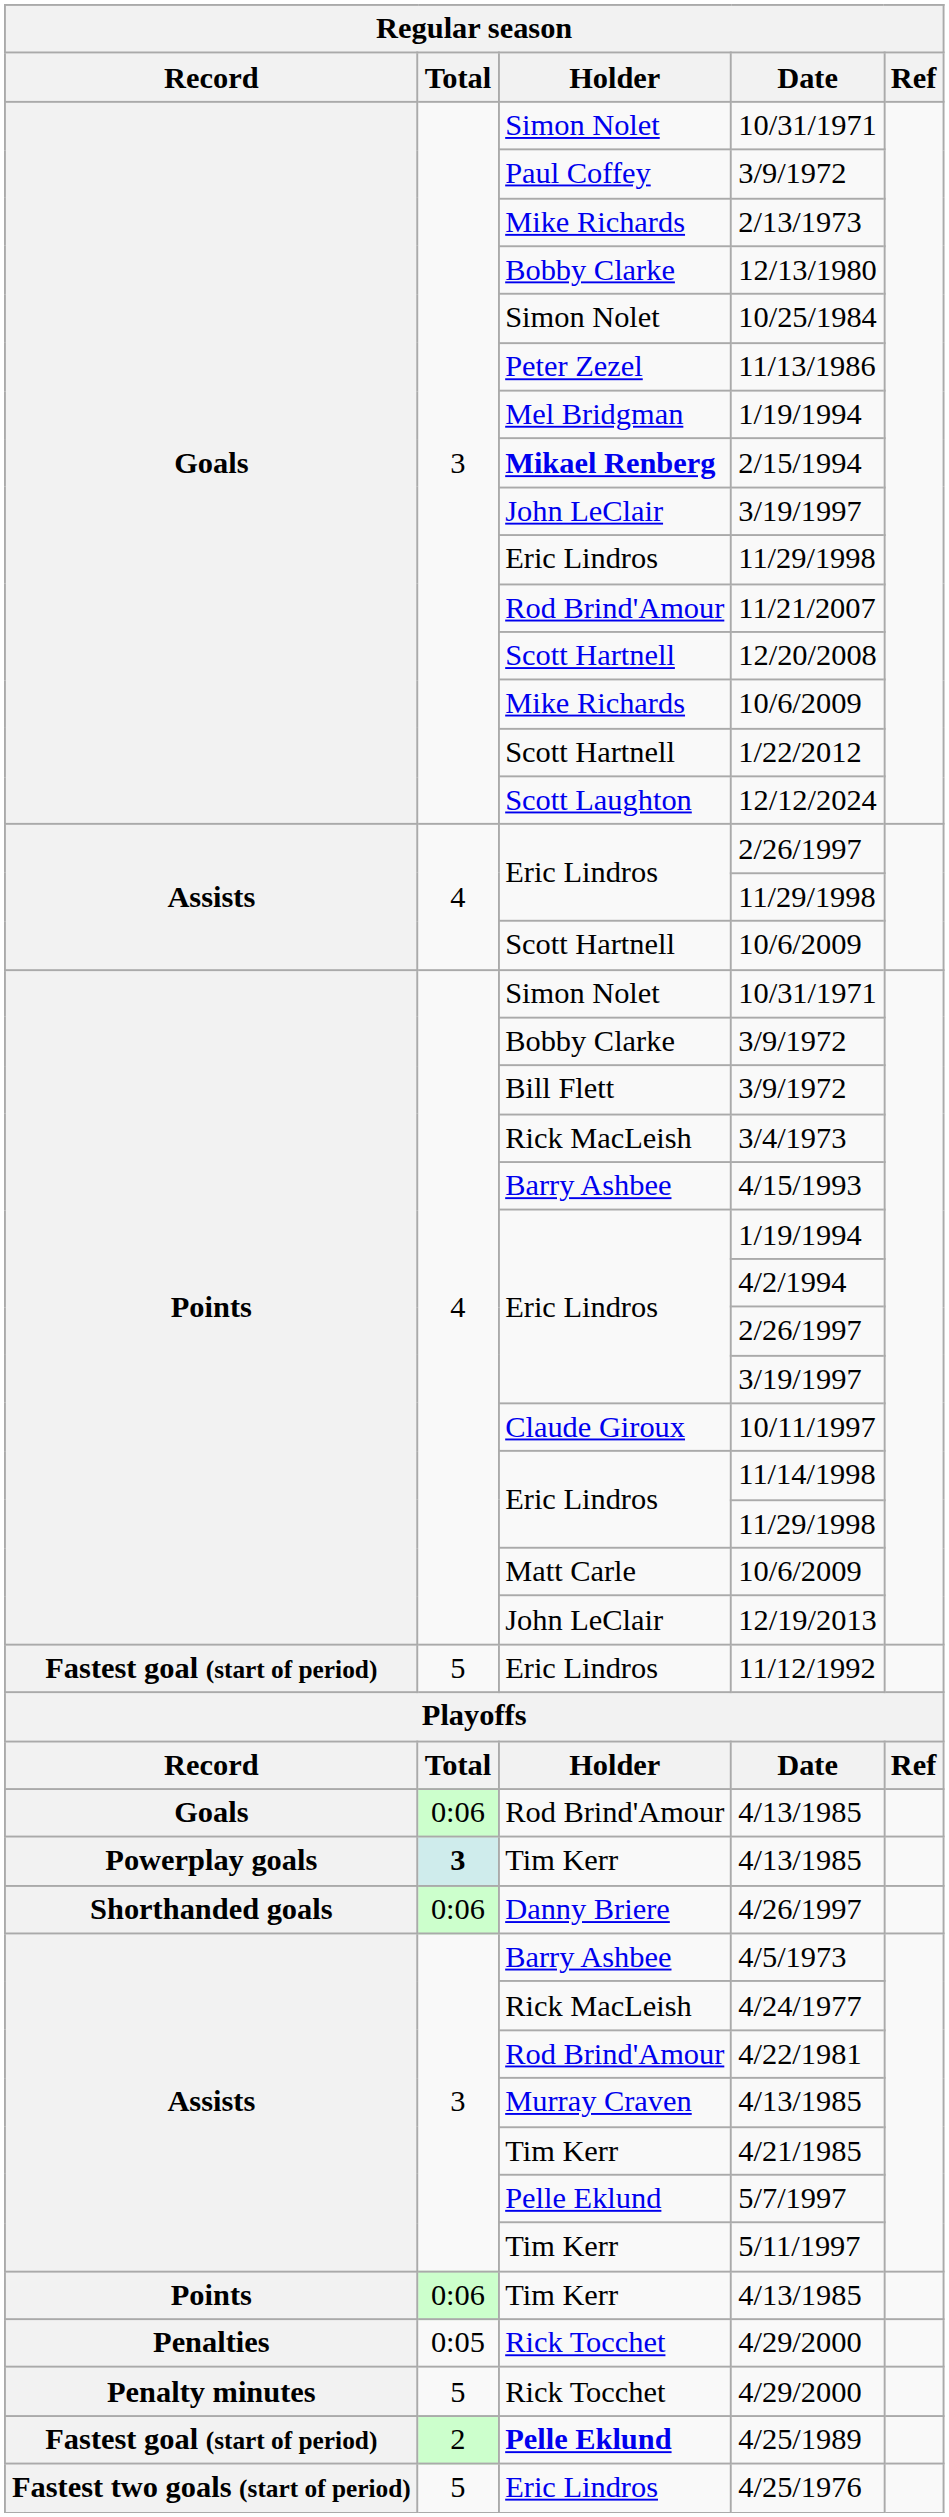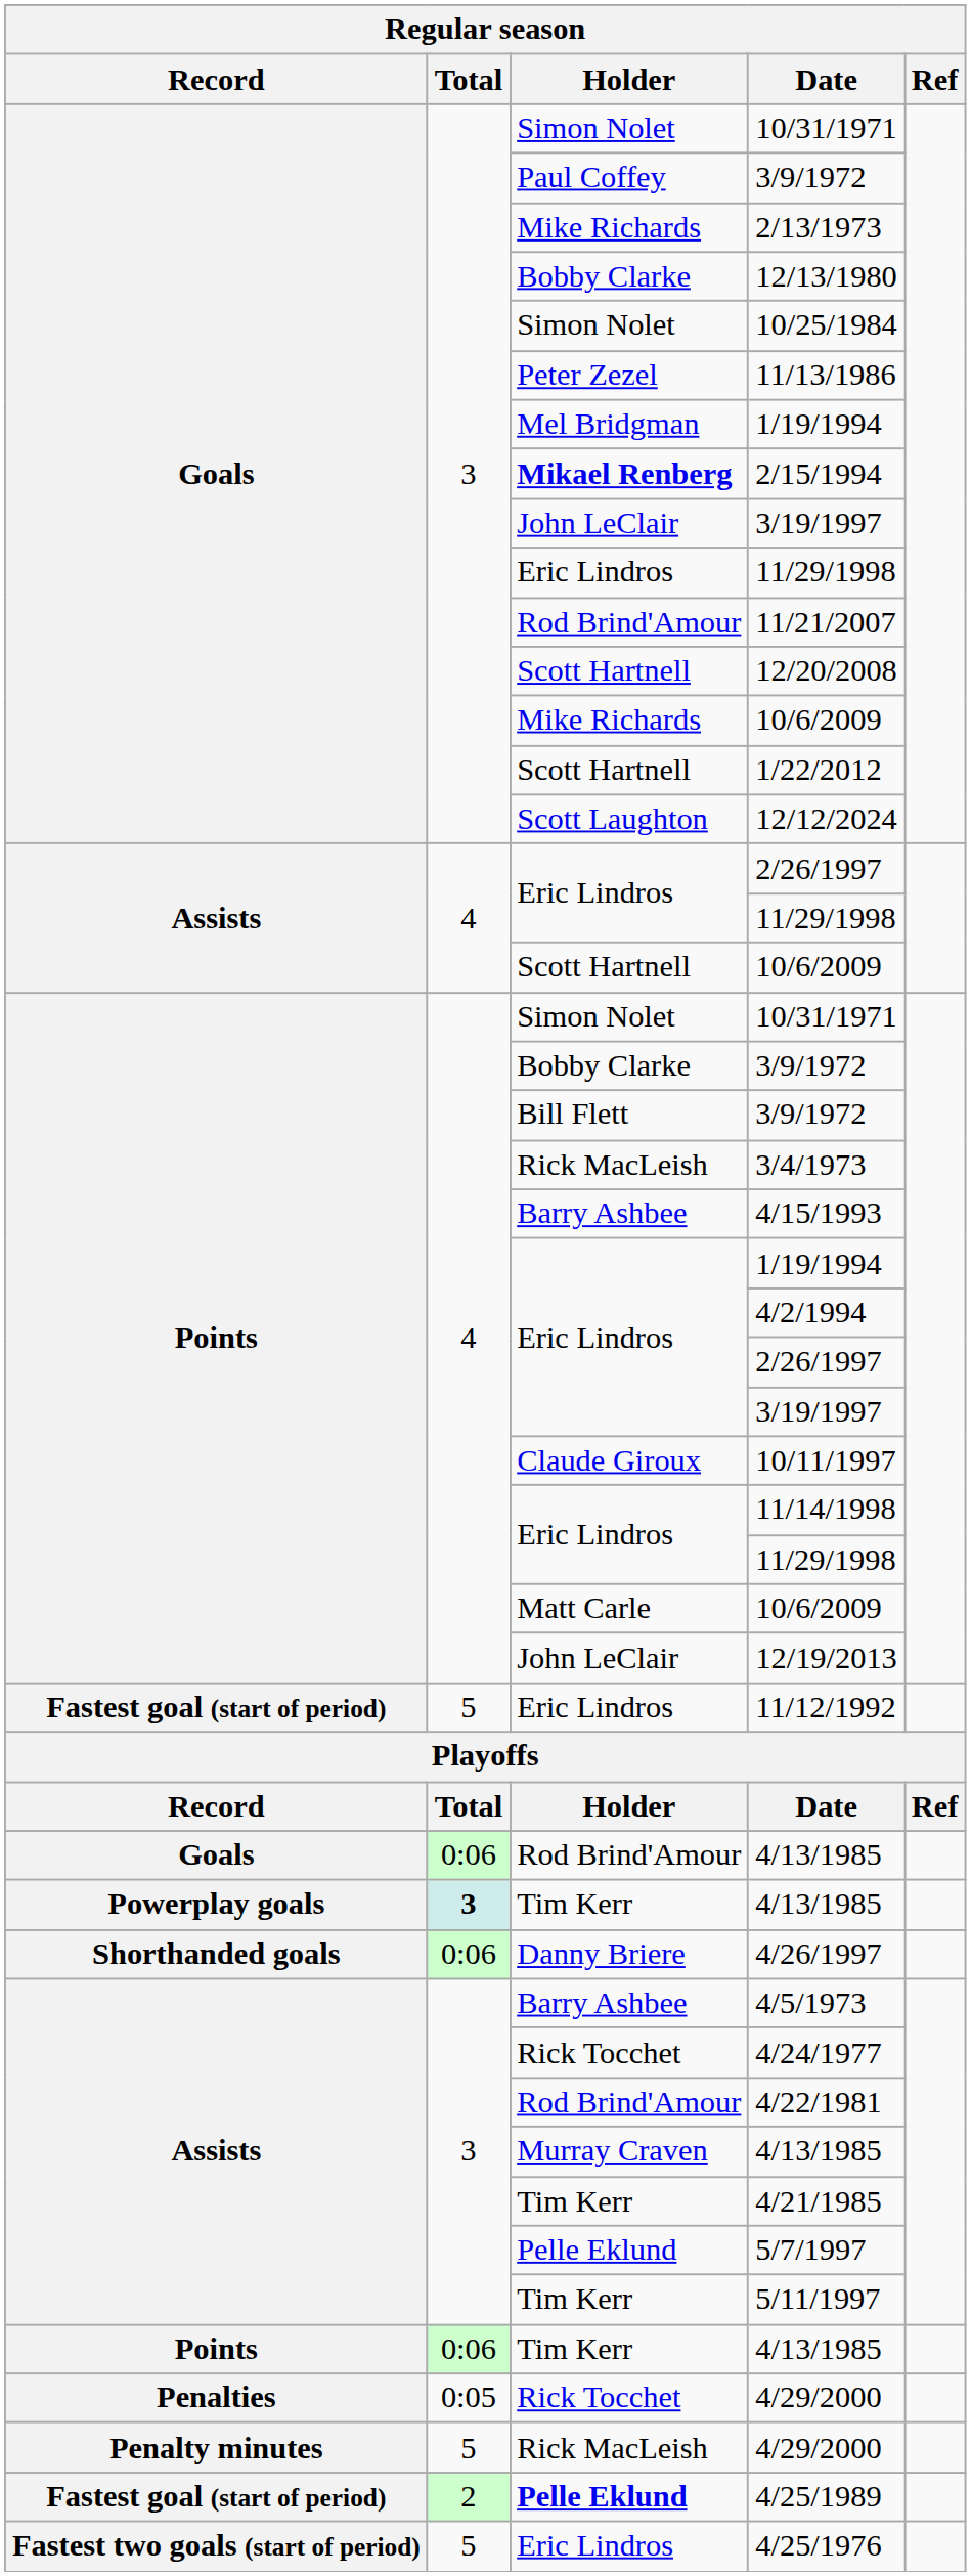4/24/1977 | Holder: Rick MacLeish -> Rick Tocchet
Penalty minutes / 4/29/2000 | Holder: Rick Tocchet -> Rick MacLeish
